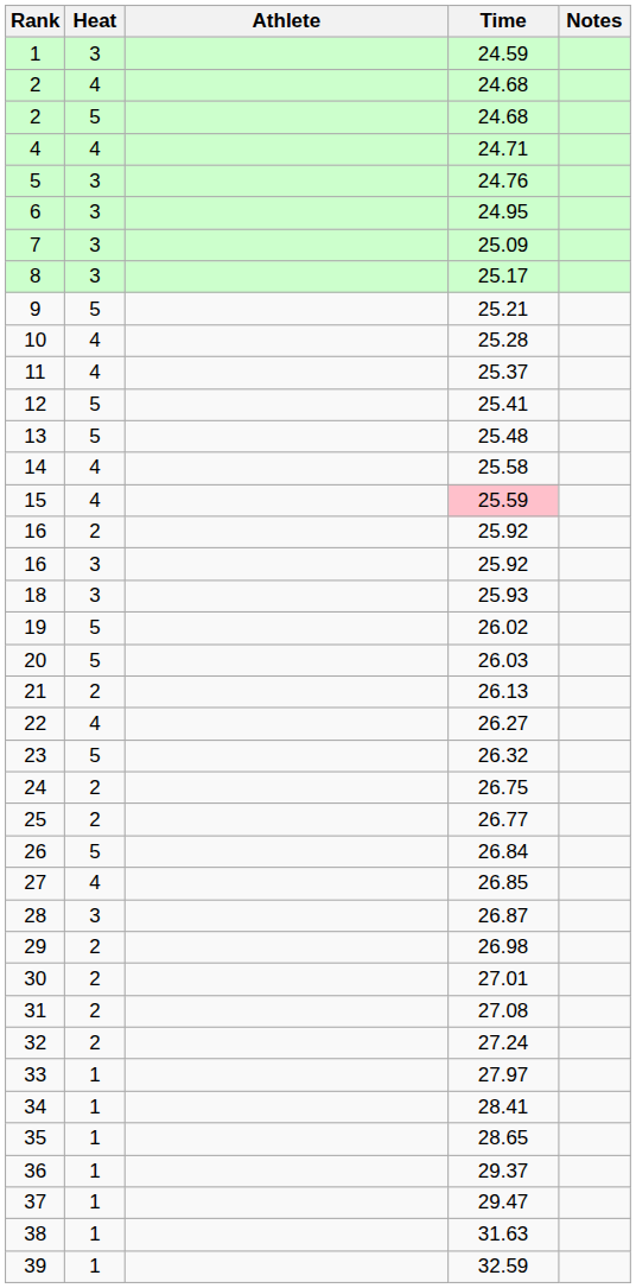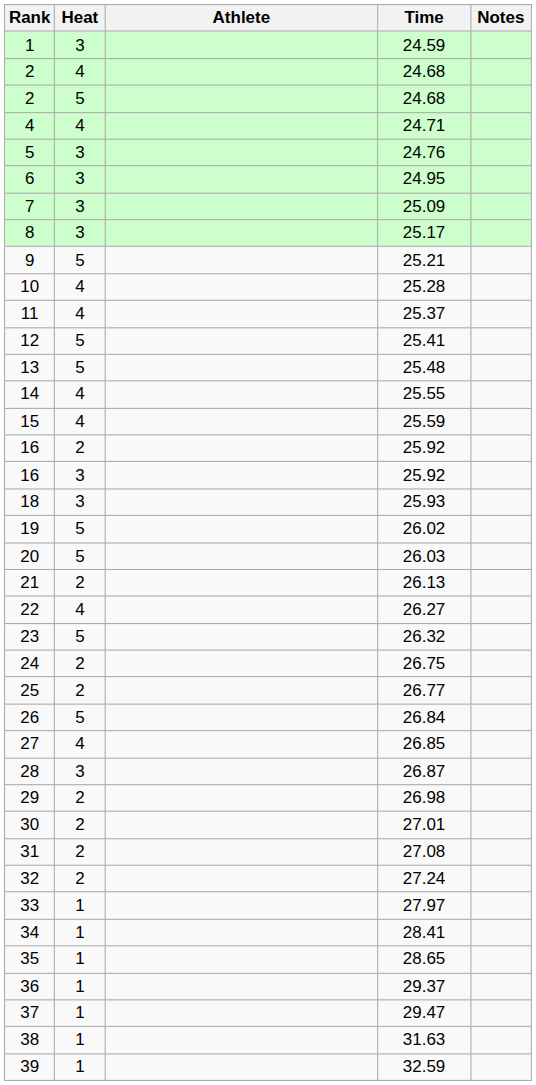14 | Time: 25.58 -> 25.55
15 | Time: pink background -> no background
